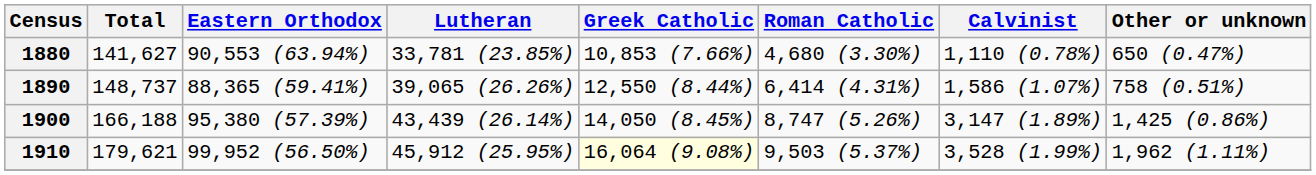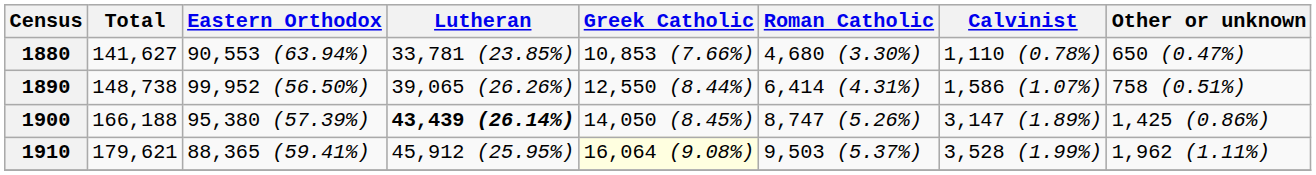1890 | Total: 148,737 -> 148,738
1890 | Eastern Orthodox: 88,365 (59.41%) -> 99,952 (56.50%)
1900 | Lutheran: normal -> bold
1910 | Eastern Orthodox: 99,952 (56.50%) -> 88,365 (59.41%)
